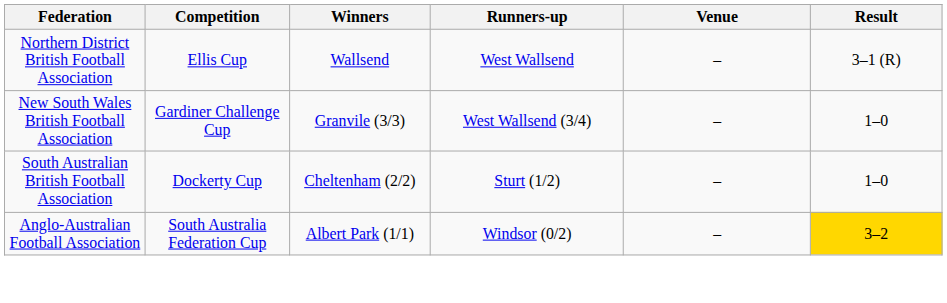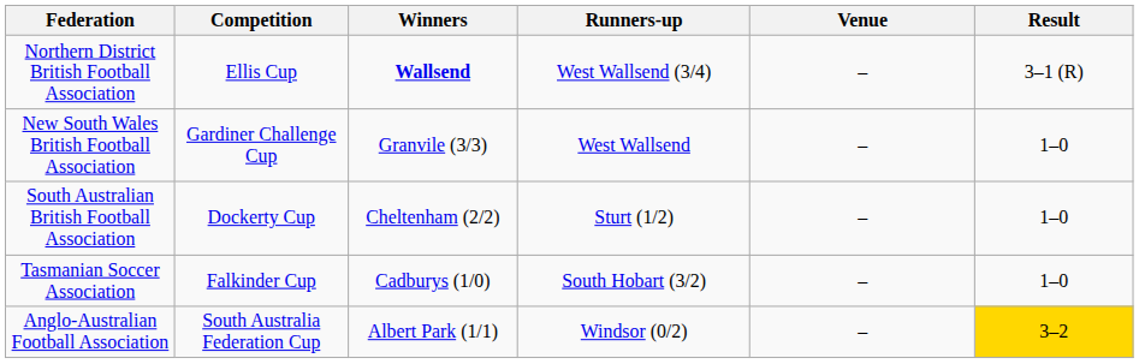Northern District British Football Association | Winners: normal -> bold
Northern District British Football Association | Runners-up: West Wallsend -> West Wallsend (3/4)
New South Wales British Football Association | Runners-up: West Wallsend (3/4) -> West Wallsend
+ row: Tasmanian Soccer Association | Falkinder Cup | Cadburys (1/0) | South Hobart (3/2) | – | 1–0
